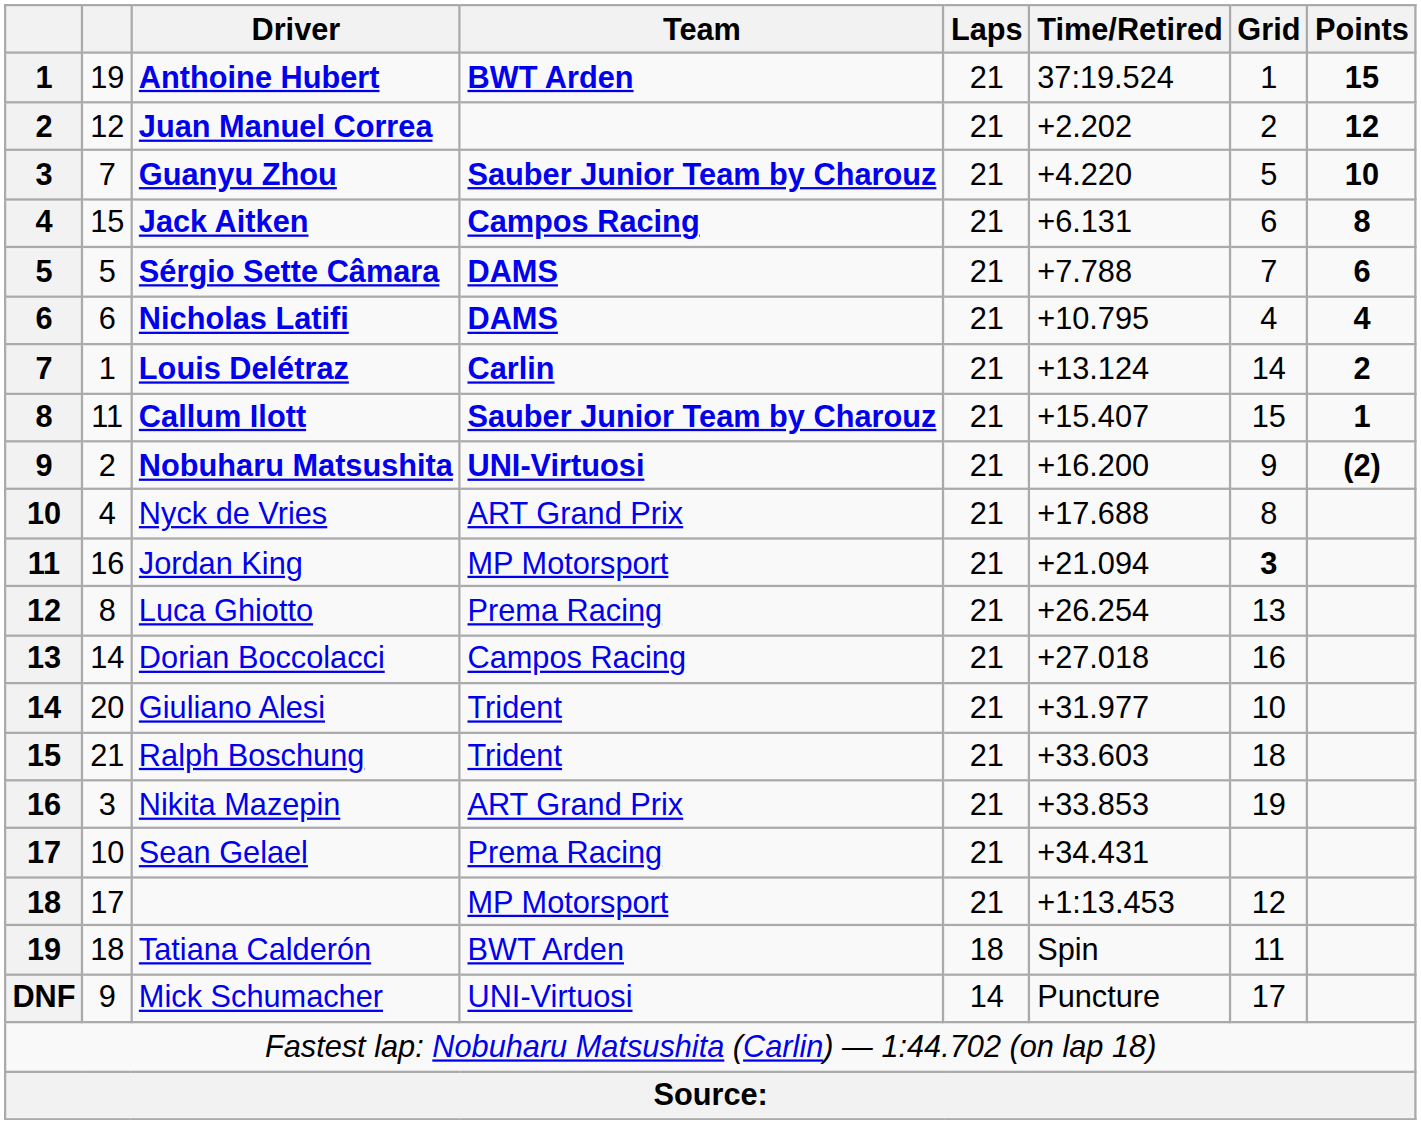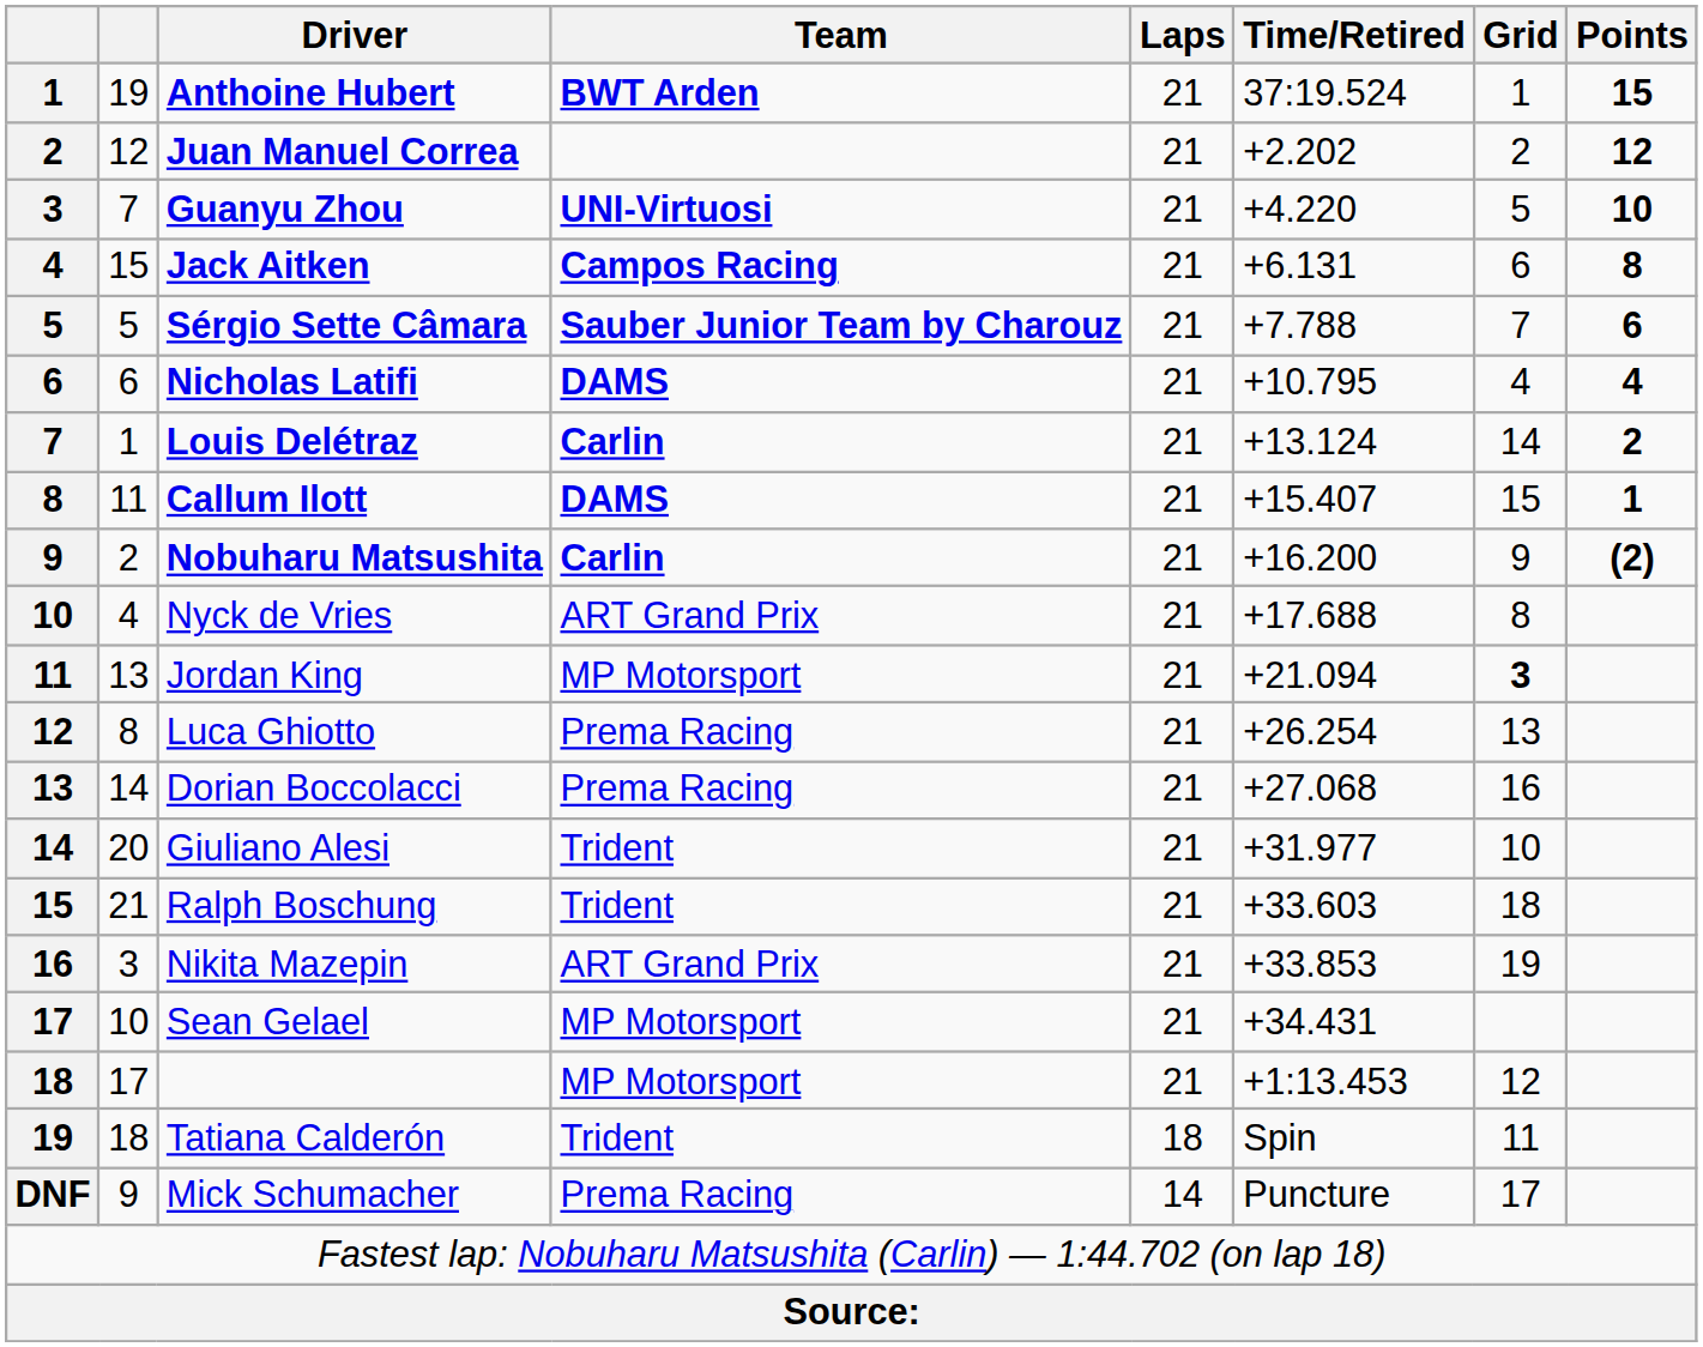Guanyu Zhou | Team: Sauber Junior Team by Charouz -> UNI-Virtuosi
Sérgio Sette Câmara | Team: DAMS -> Sauber Junior Team by Charouz
Callum Ilott | Team: Sauber Junior Team by Charouz -> DAMS
Nobuharu Matsushita | Team: UNI-Virtuosi -> Carlin
Jordan King | column 2: 16 -> 13
Dorian Boccolacci | Team: Campos Racing -> Prema Racing
Dorian Boccolacci | Time/Retired: +27.018 -> +27.068
Sean Gelael | Team: Prema Racing -> MP Motorsport
Tatiana Calderón | Team: BWT Arden -> Trident
Mick Schumacher | Team: UNI-Virtuosi -> Prema Racing
